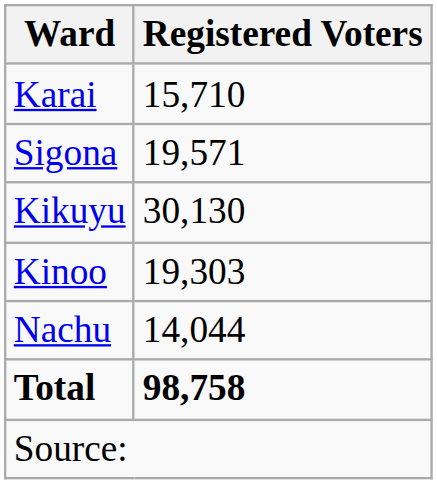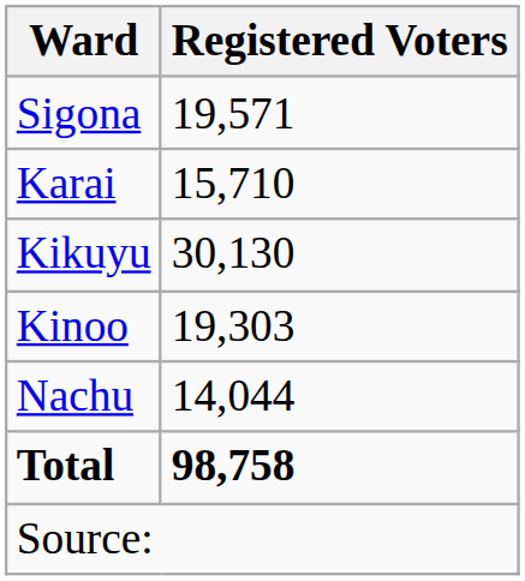rows swapped: Sigona <-> Karai
